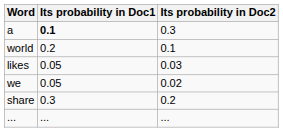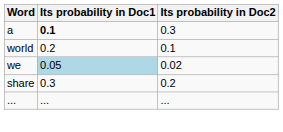- row: likes | 0.05 | 0.03
we | Its probability in Doc1: no background -> lightblue background
